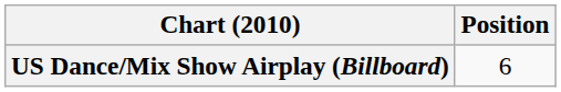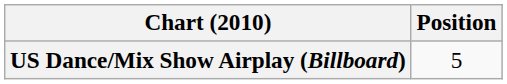US Dance/Mix Show Airplay (Billboard) | Position: 6 -> 5
